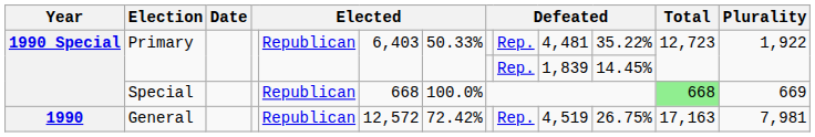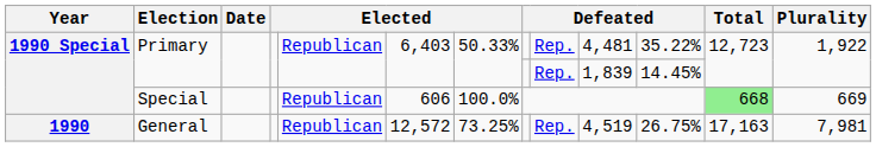Special | column 6: 668 -> 606
General | column 7: 72.42% -> 73.25%
